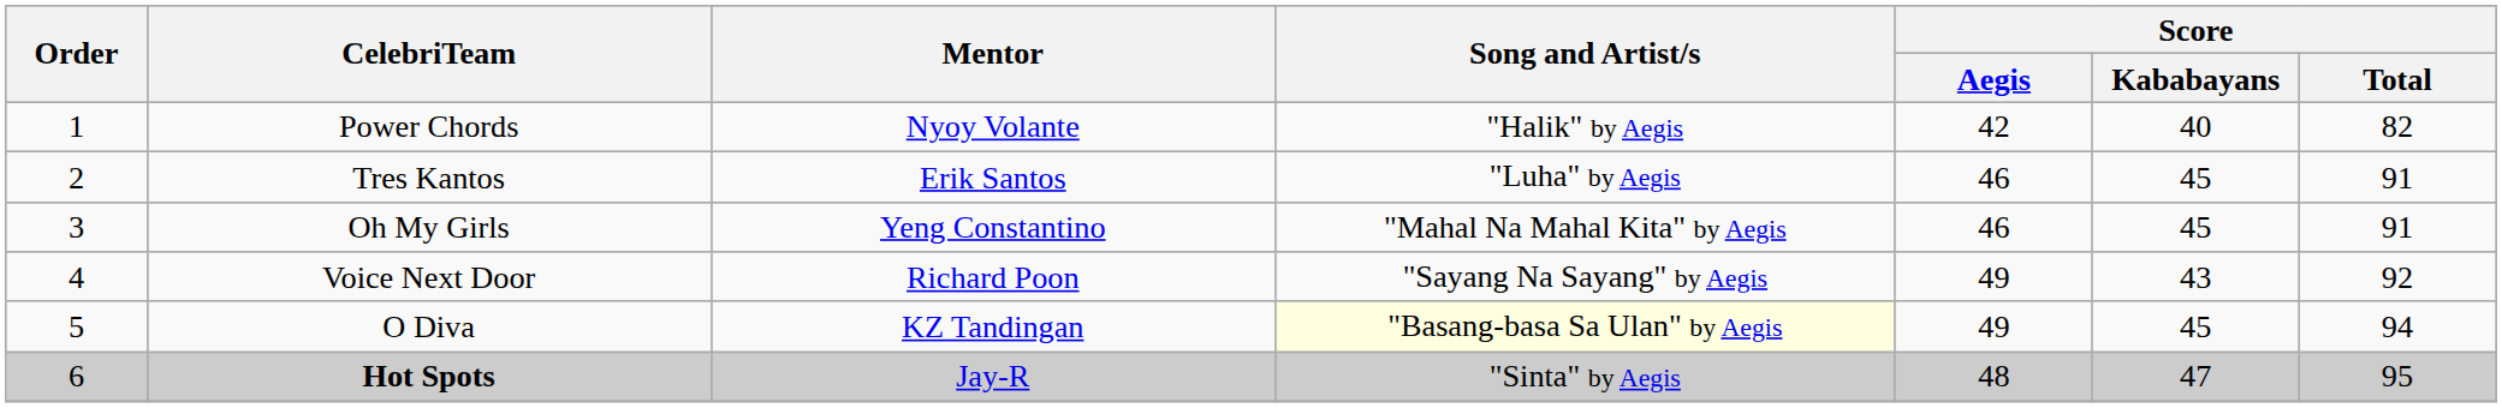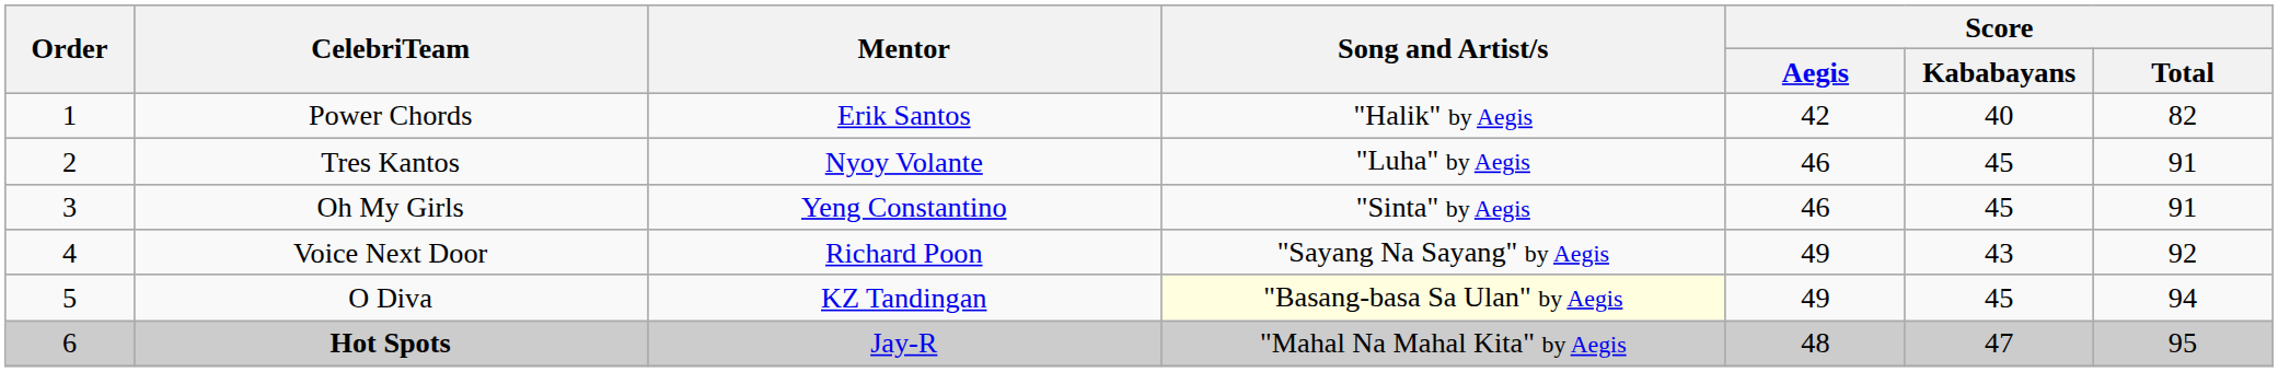Power Chords | Mentor: Nyoy Volante -> Erik Santos
Tres Kantos | Mentor: Erik Santos -> Nyoy Volante
Oh My Girls | Song and Artist/s: "Mahal Na Mahal Kita" by Aegis -> "Sinta" by Aegis
Hot Spots | Song and Artist/s: "Sinta" by Aegis -> "Mahal Na Mahal Kita" by Aegis
